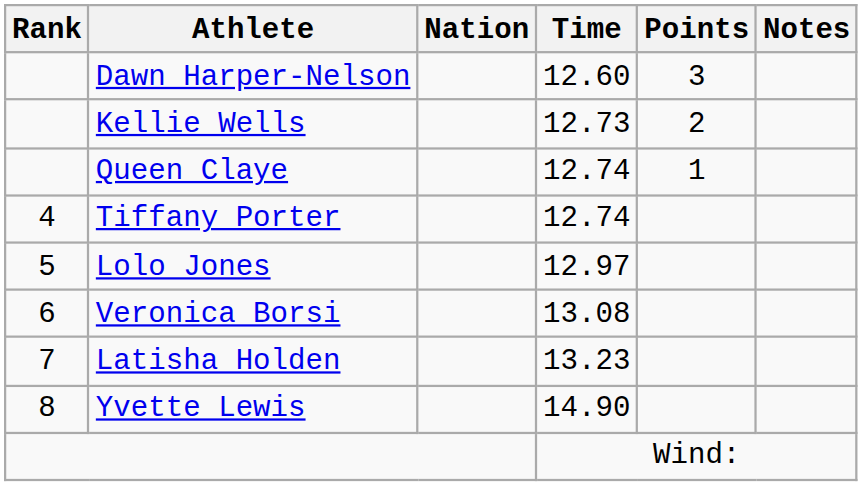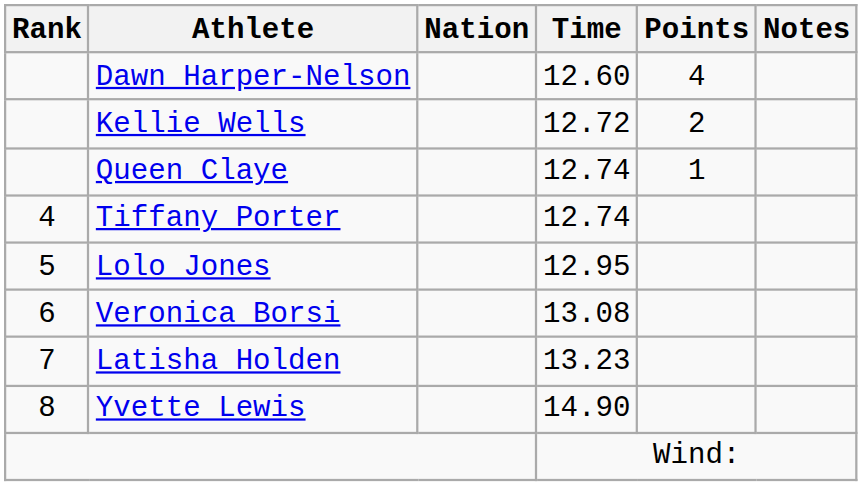Dawn Harper-Nelson | Points: 3 -> 4
Kellie Wells | Time: 12.73 -> 12.72
Lolo Jones | Time: 12.97 -> 12.95
